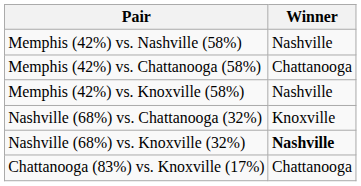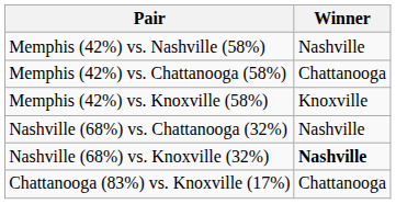Memphis (42%) vs. Knoxville (58%) | Winner: Nashville -> Knoxville
Nashville (68%) vs. Chattanooga (32%) | Winner: Knoxville -> Nashville
